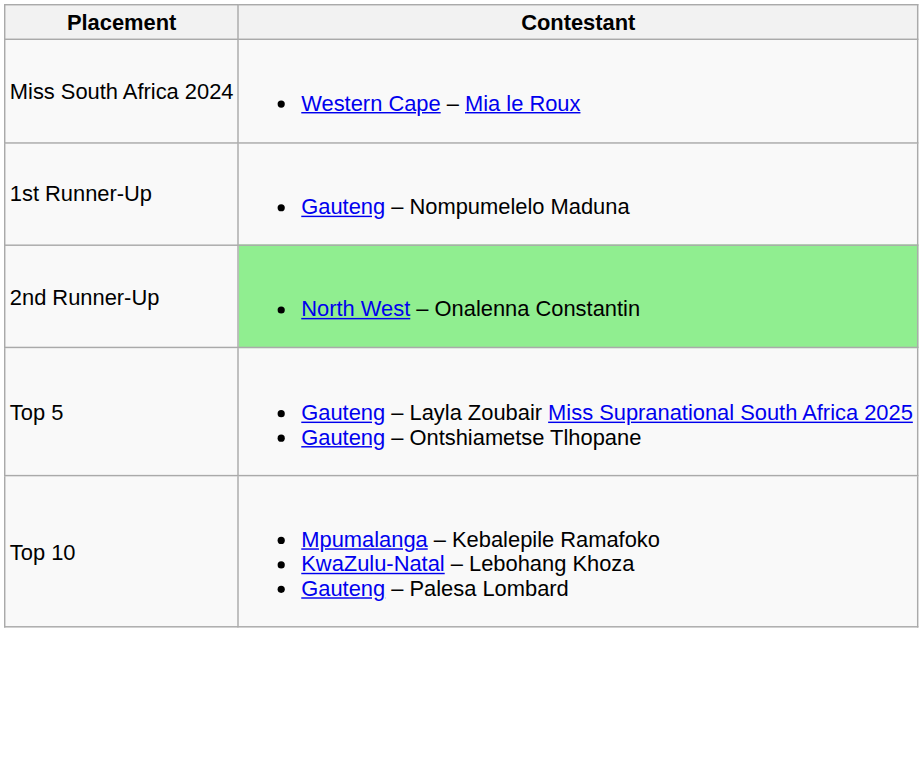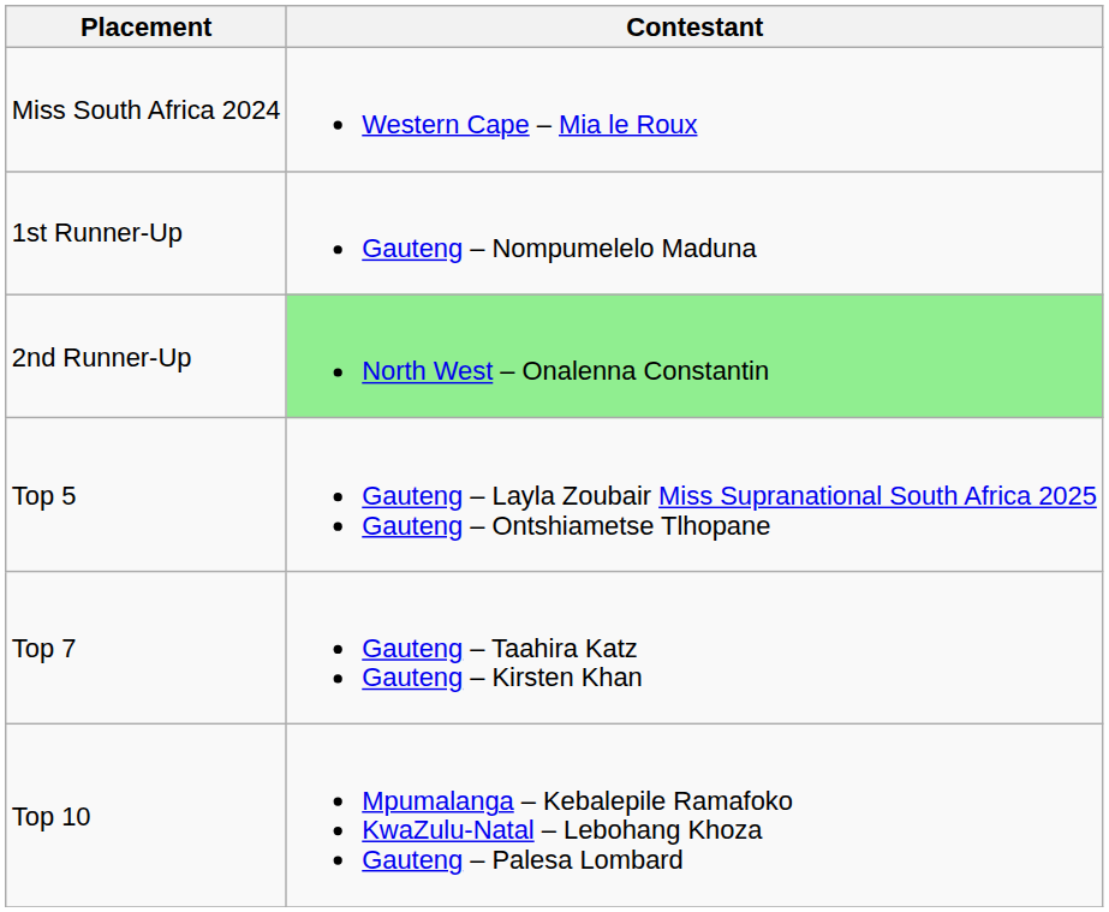+ row: Top 7 | Gauteng – Taahira Katz Gauteng – Kirsten Khan
